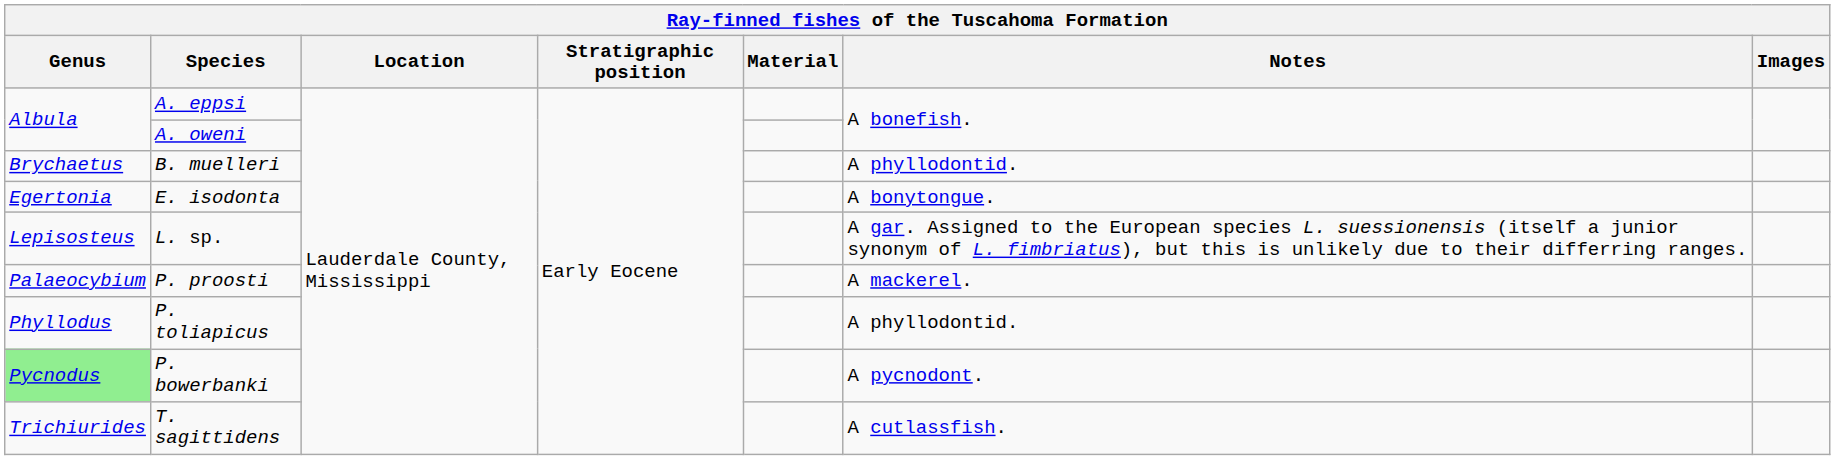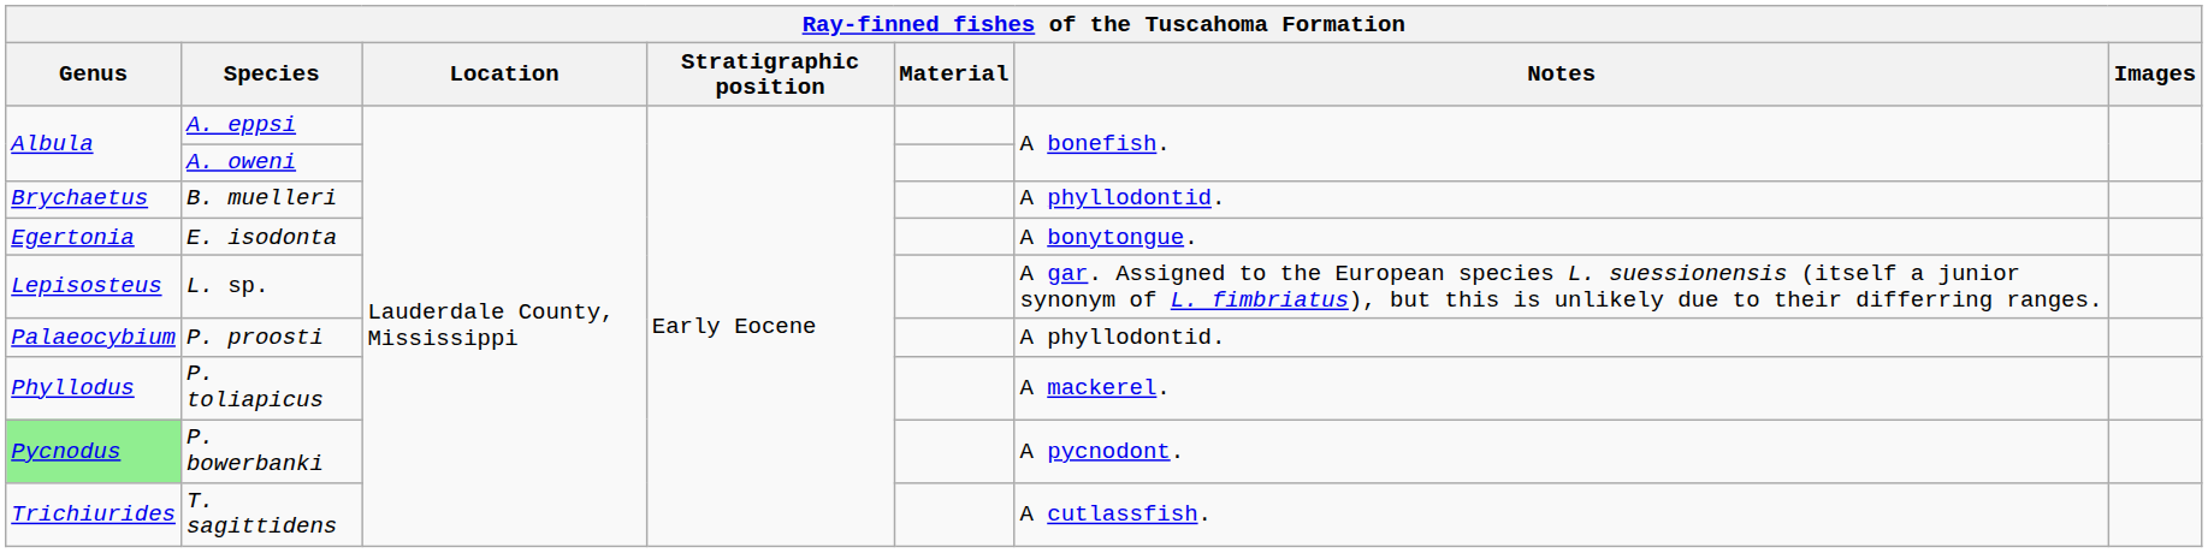P. proosti | Notes: A mackerel. -> A phyllodontid.
P. toliapicus | Notes: A phyllodontid. -> A mackerel.
